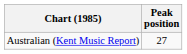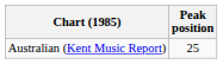Australian (Kent Music Report) | Peak position: 27 -> 25
